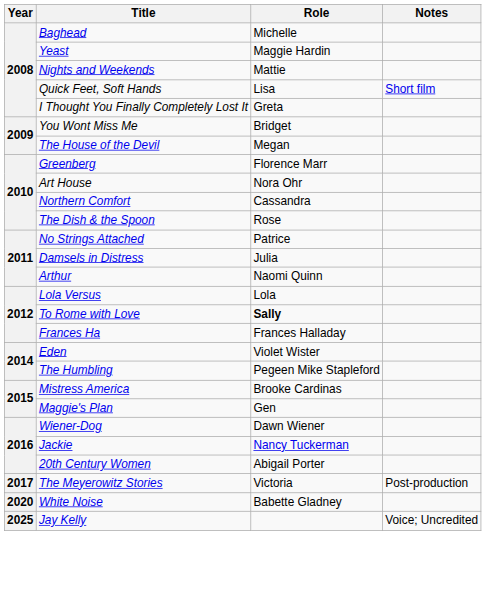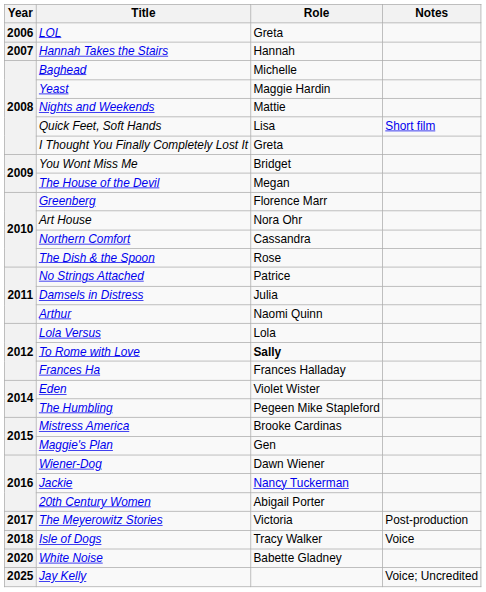+ row: 2006 | LOL | Greta
+ row: 2007 | Hannah Takes the Stairs | Hannah
+ row: 2018 | Isle of Dogs | Tracy Walker | Voice
